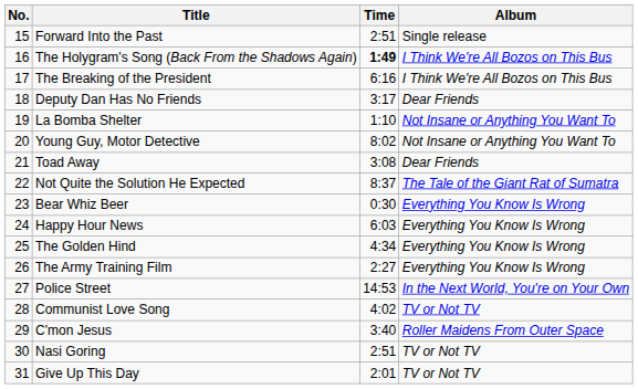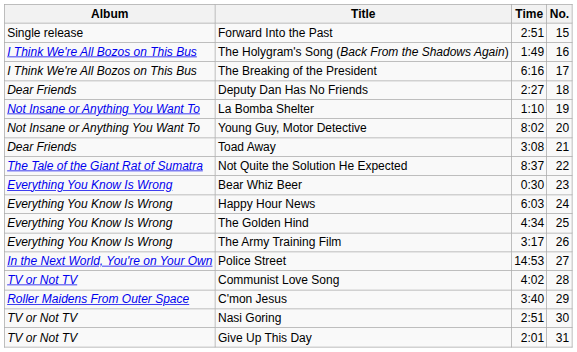columns swapped: No. <-> Album
The Holygram's Song (Back From the Shadows Again) | Time: bold -> normal
Deputy Dan Has No Friends | Time: 3:17 -> 2:27
The Army Training Film | Time: 2:27 -> 3:17
